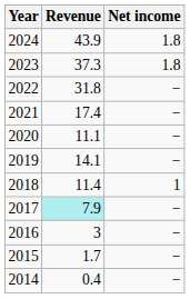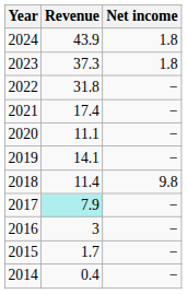2018 | Net income: 1 -> 9.8
